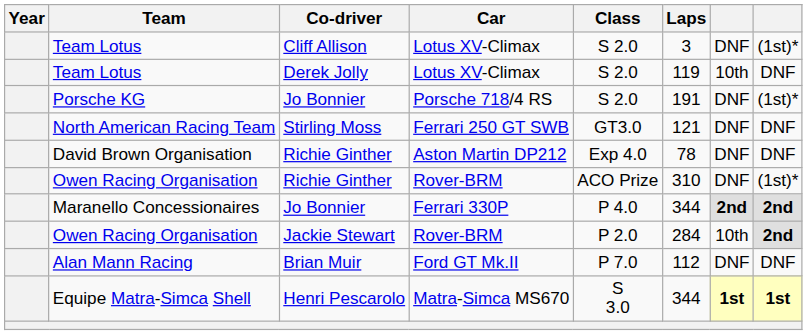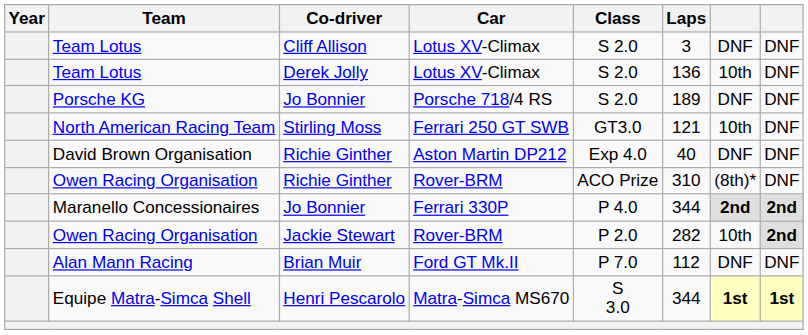Team Lotus / Cliff Allison | column 8: (1st)* -> DNF
Team Lotus / Derek Jolly | Laps: 119 -> 136
Porsche KG | Laps: 191 -> 189
Porsche KG | column 8: (1st)* -> DNF
North American Racing Team | column 7: DNF -> 10th
David Brown Organisation | Laps: 78 -> 40
Owen Racing Organisation / Richie Ginther | column 7: DNF -> (8th)*
Owen Racing Organisation / Richie Ginther | column 8: (1st)* -> DNF
Owen Racing Organisation / Jackie Stewart | Laps: 284 -> 282
